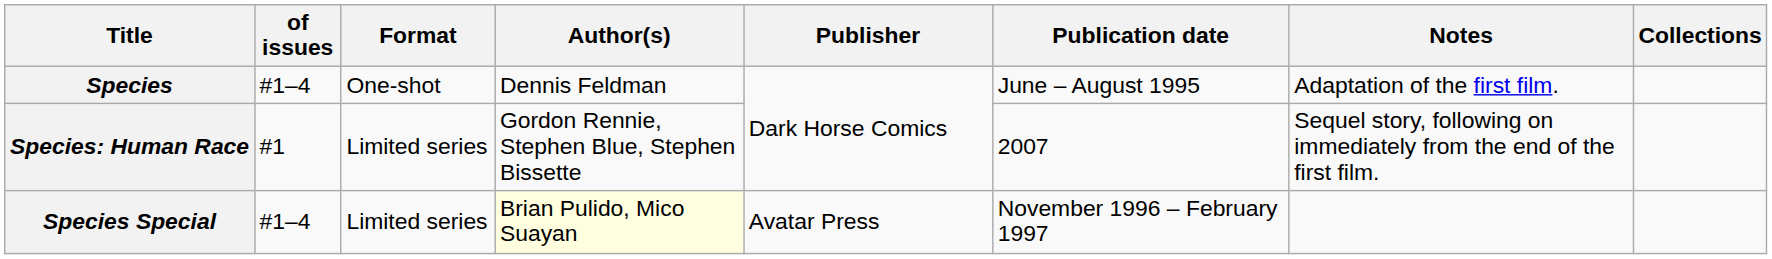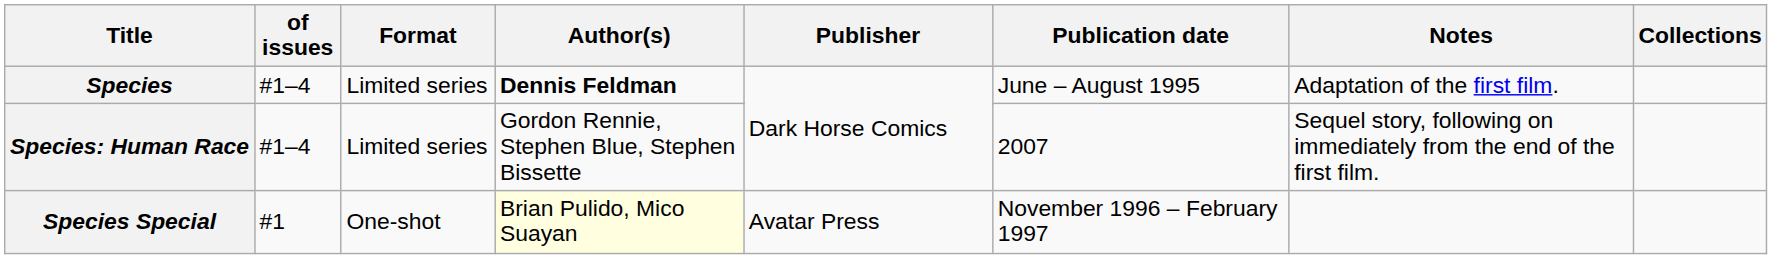Species | Format: One-shot -> Limited series
Species | Author(s): normal -> bold
Species: Human Race | of issues: #1 -> #1–4
Species Special | of issues: #1–4 -> #1
Species Special | Format: Limited series -> One-shot
